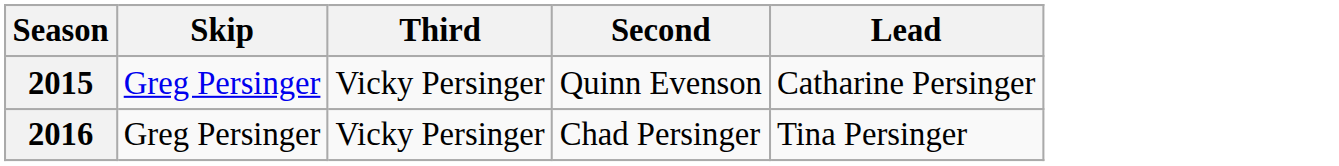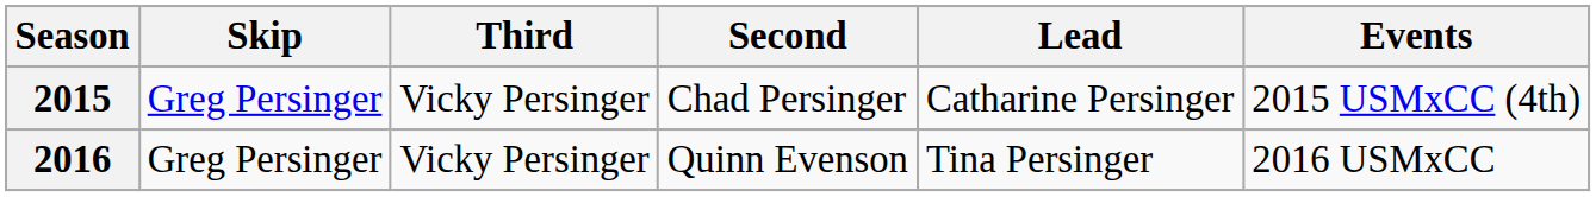+ column: Events | 2015 USMxCC (4th) | 2016 USMxCC
2015 | Second: Quinn Evenson -> Chad Persinger
2016 | Second: Chad Persinger -> Quinn Evenson
